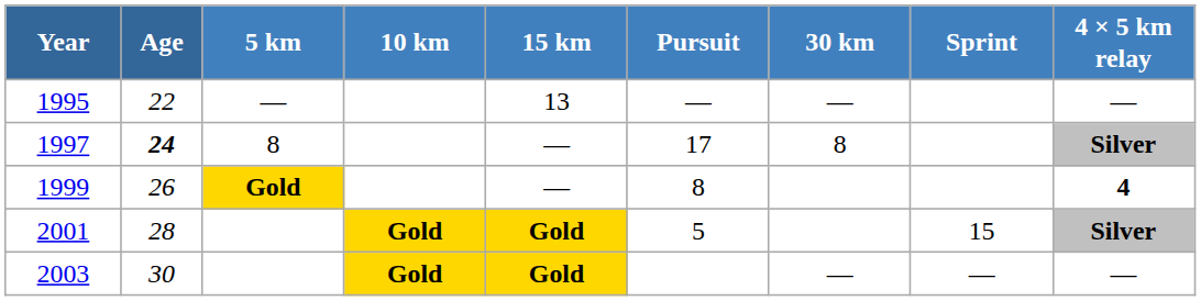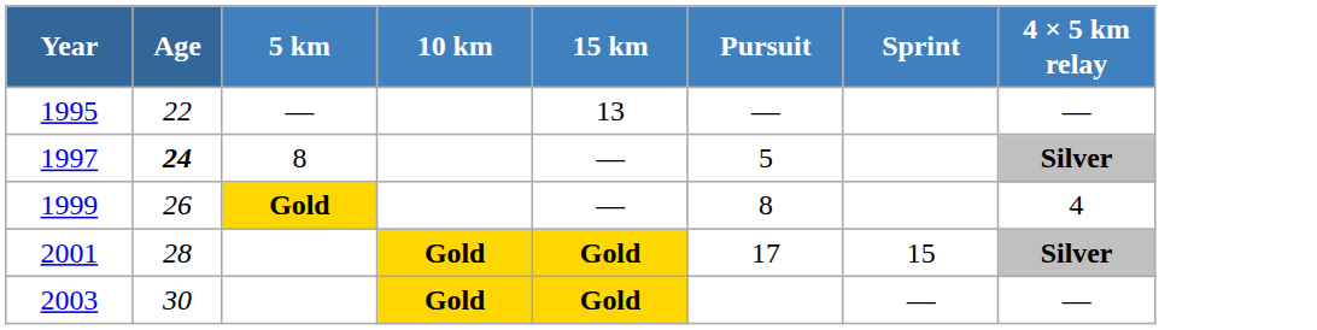- column: 30 km | — | 8 | —
1997 | Pursuit: 17 -> 5
1999 | 4 × 5 km relay: bold -> normal
2001 | Pursuit: 5 -> 17
